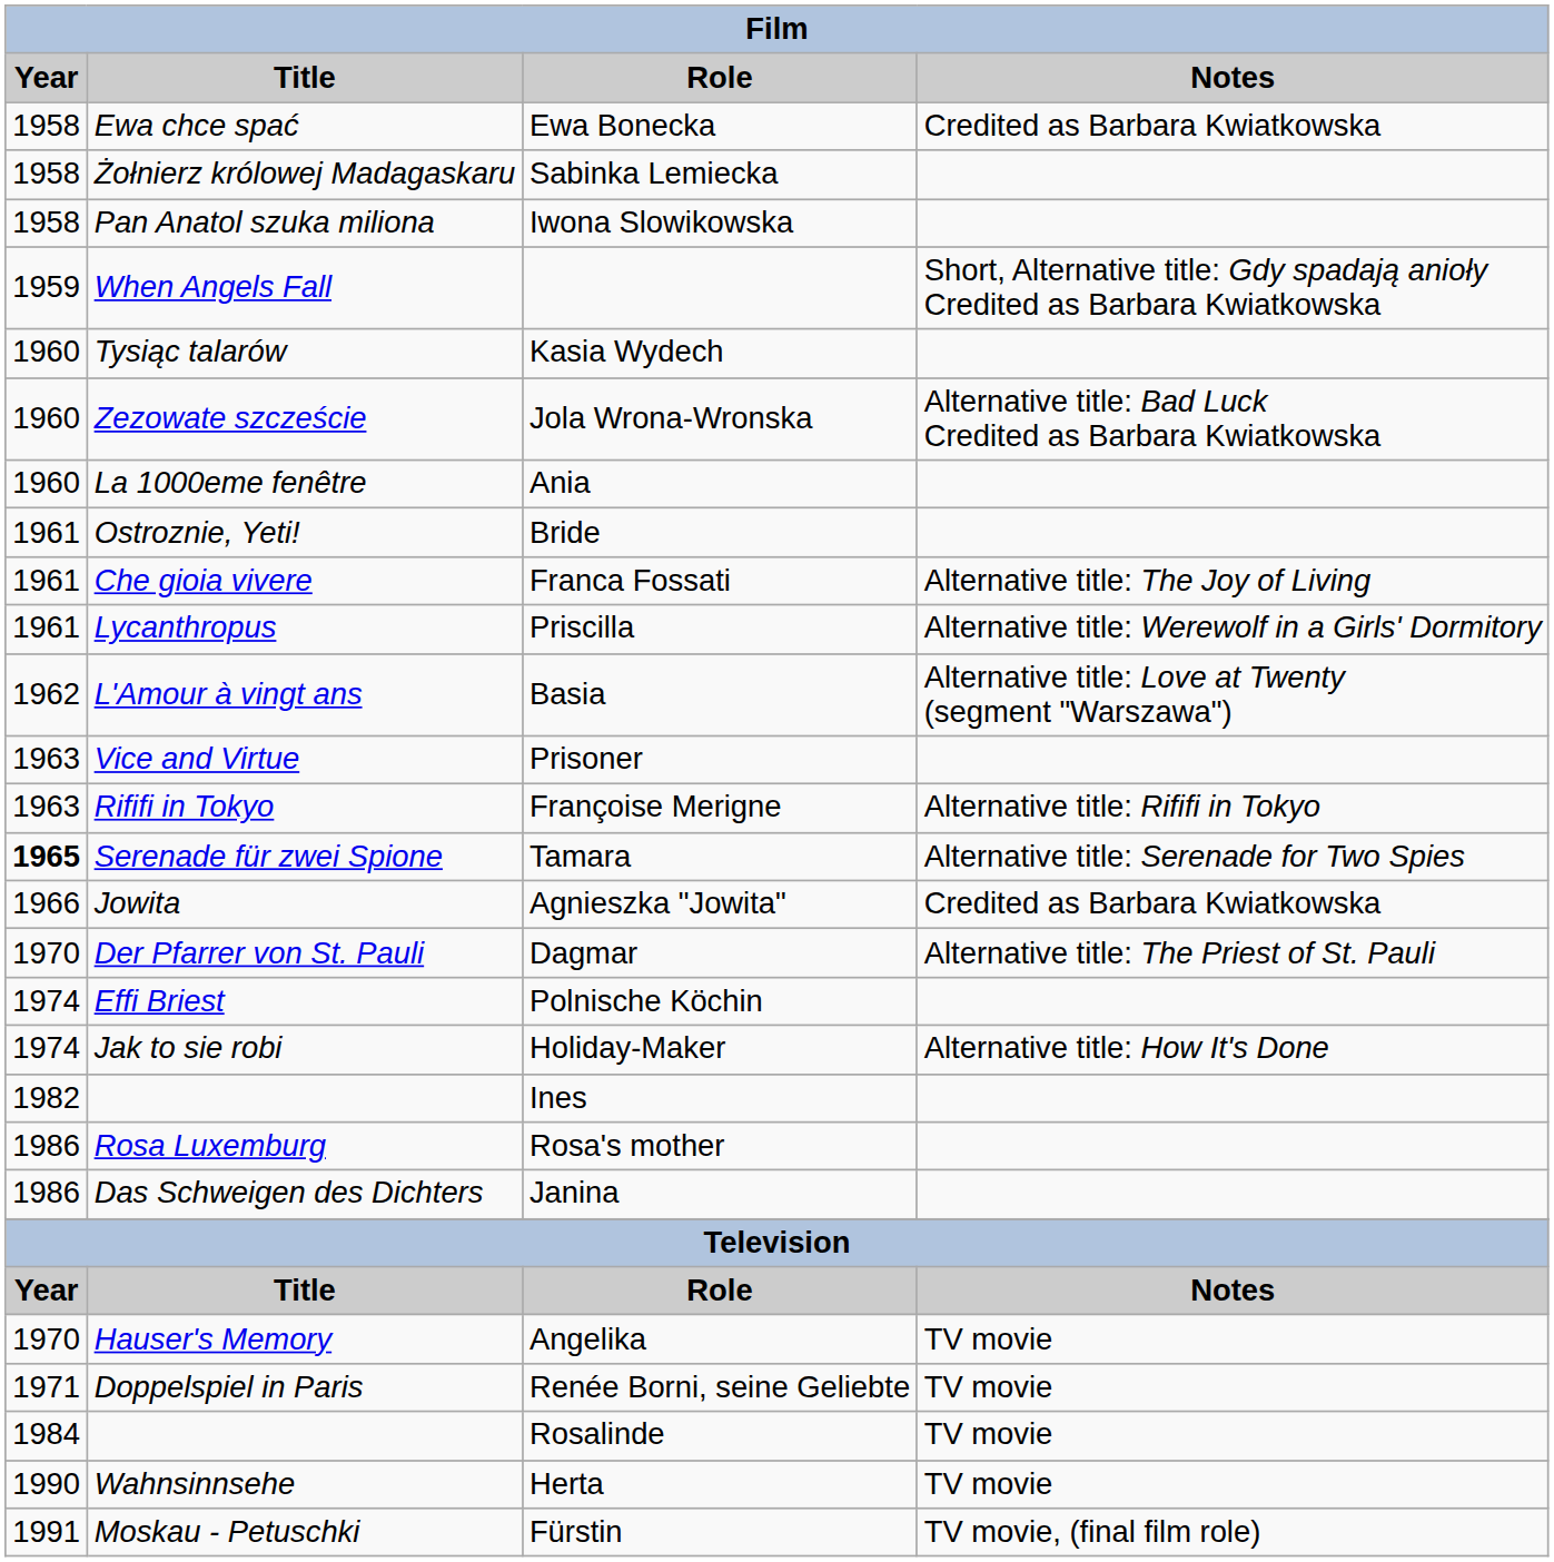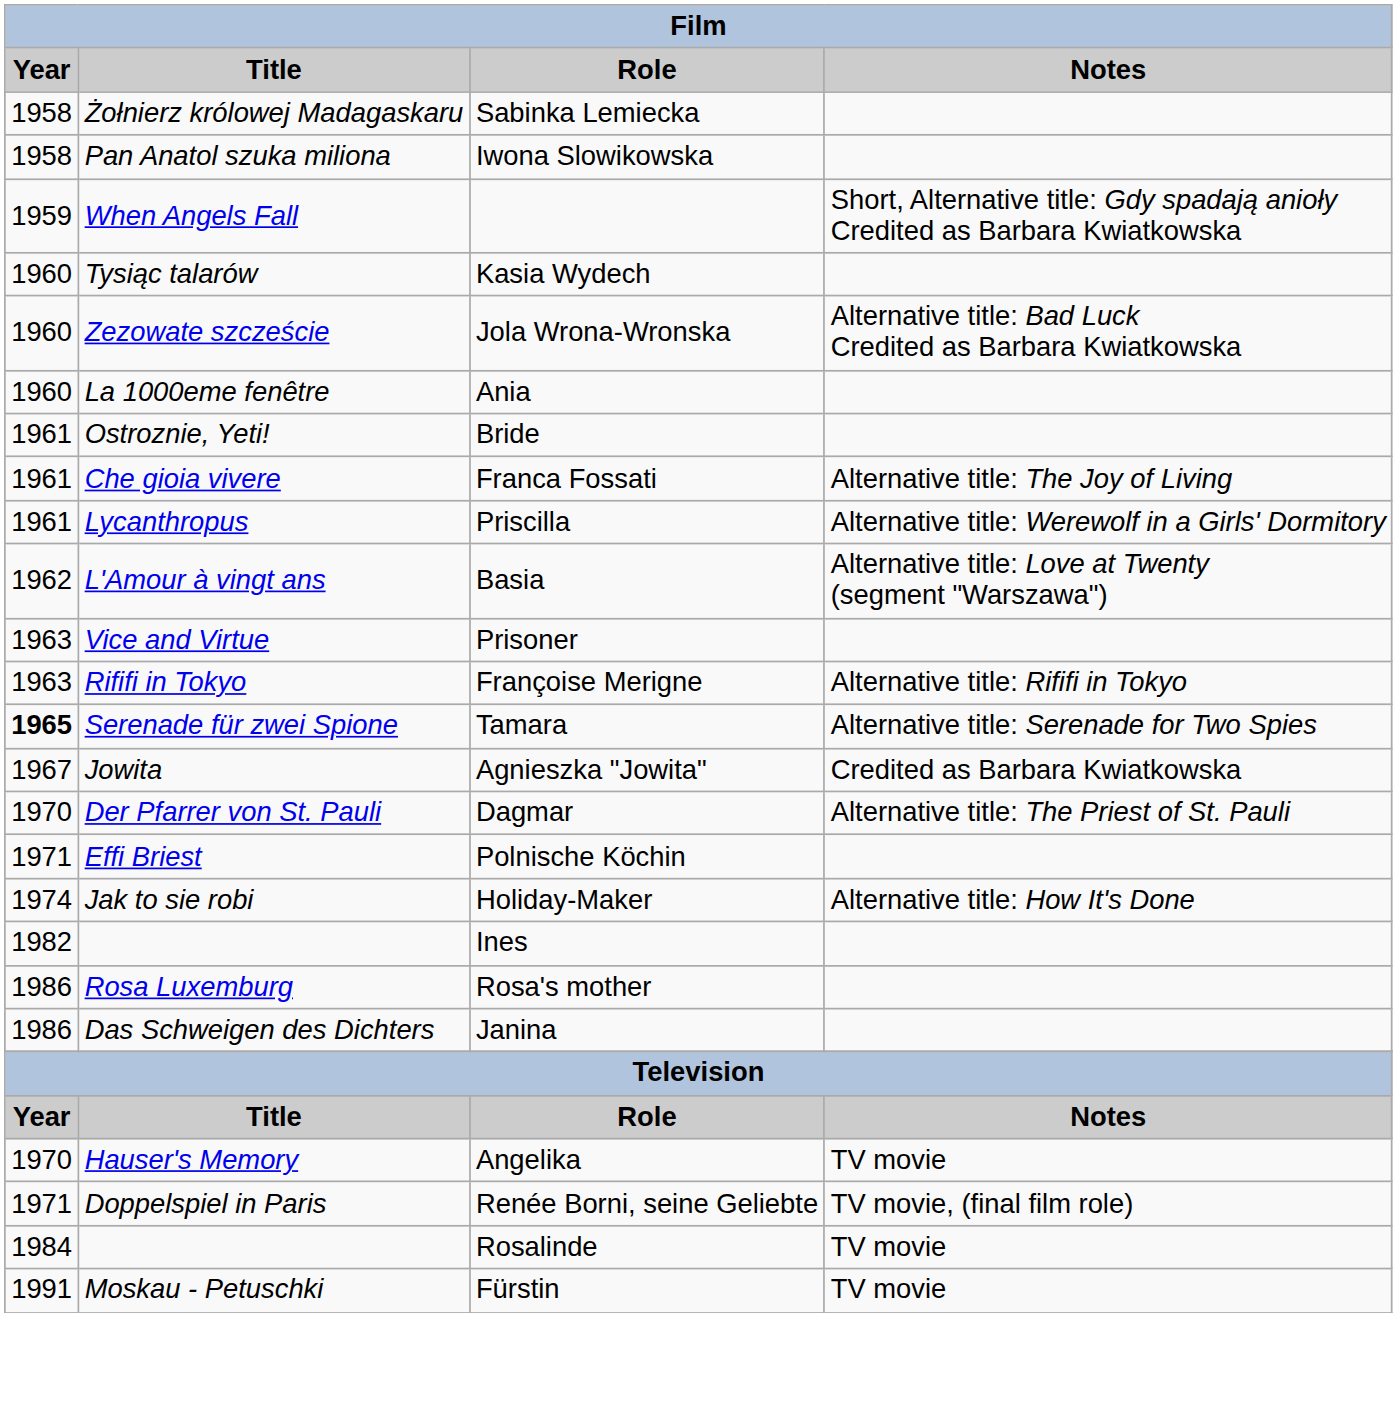- row: 1958 | Ewa chce spać | Ewa Bonecka | Credited as Barbara Kwiatkowska
Agnieszka "Jowita" | Year: 1966 -> 1967
Polnische Köchin | Year: 1974 -> 1971
Renée Borni, seine Geliebte | Notes: TV movie -> TV movie, (final film role)
- row: 1990 | Wahnsinnsehe | Herta | TV movie
Fürstin | Notes: TV movie, (final film role) -> TV movie
